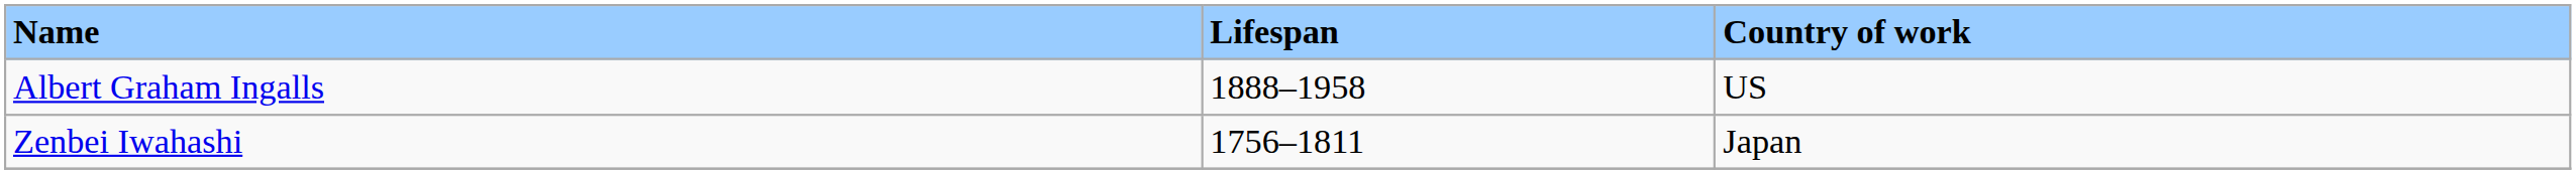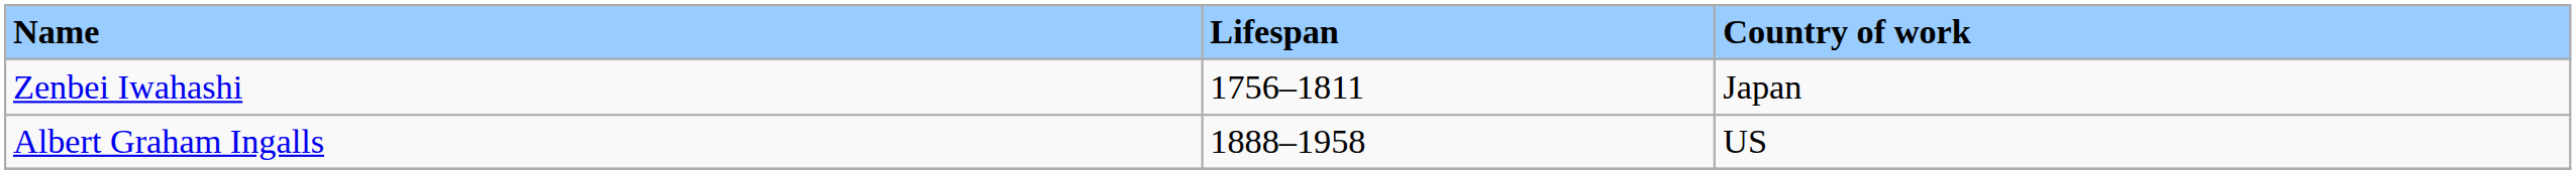rows swapped: Albert Graham Ingalls <-> Zenbei Iwahashi
